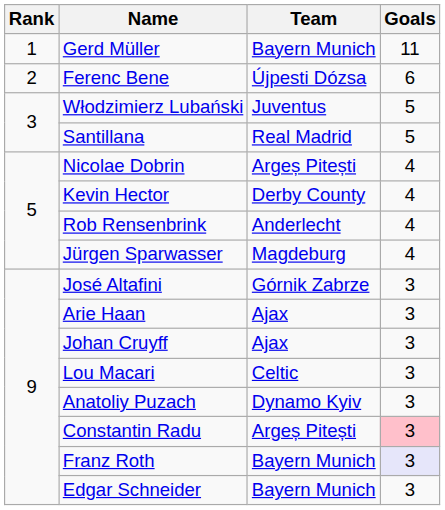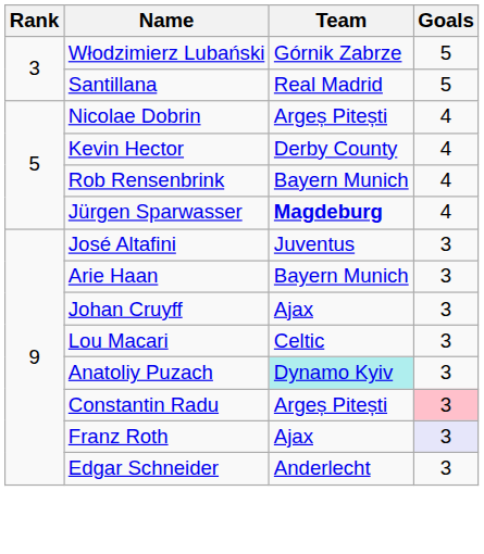- row: 1 | Gerd Müller | Bayern Munich | 11
- row: 2 | Ferenc Bene | Újpesti Dózsa | 6
Włodzimierz Lubański | Team: Juventus -> Górnik Zabrze
Rob Rensenbrink | Team: Anderlecht -> Bayern Munich
Jürgen Sparwasser | Team: normal -> bold
José Altafini | Team: Górnik Zabrze -> Juventus
Arie Haan | Team: Ajax -> Bayern Munich
Anatoliy Puzach | Team: no background -> paleturquoise background
Franz Roth | Team: Bayern Munich -> Ajax
Edgar Schneider | Team: Bayern Munich -> Anderlecht
